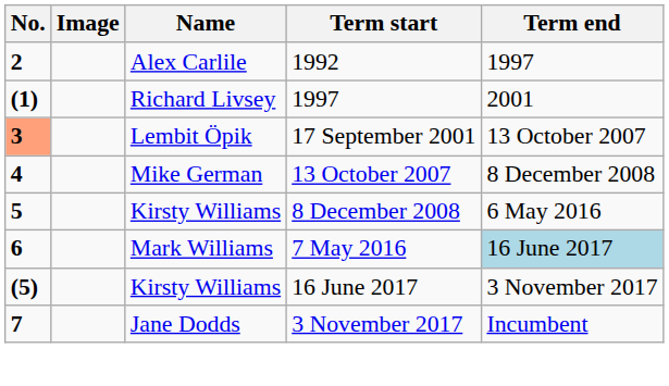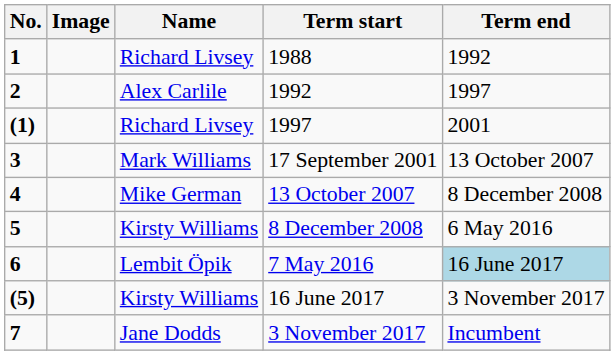+ row: 1 | Richard Livsey | 1988 | 1992
17 September 2001 | No.: lightsalmon background -> no background
17 September 2001 | Name: Lembit Öpik -> Mark Williams
7 May 2016 | Name: Mark Williams -> Lembit Öpik
